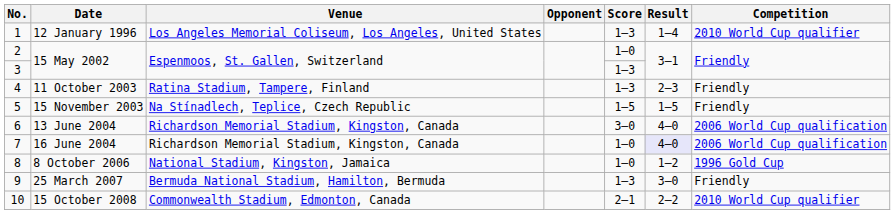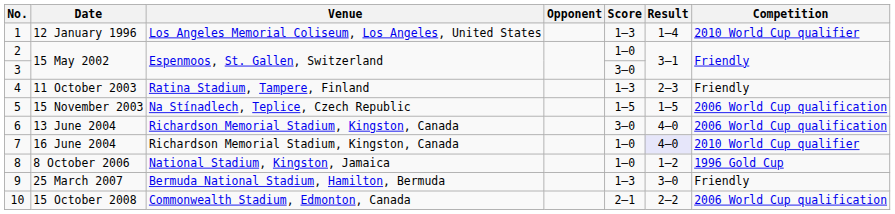3 / 15 May 2002 | Score: 1–3 -> 3–0
15 November 2003 | Competition: Friendly -> 2006 World Cup qualification
16 June 2004 | Competition: 2006 World Cup qualification -> 2010 World Cup qualifier
15 October 2008 | Competition: 2010 World Cup qualifier -> 2006 World Cup qualification
